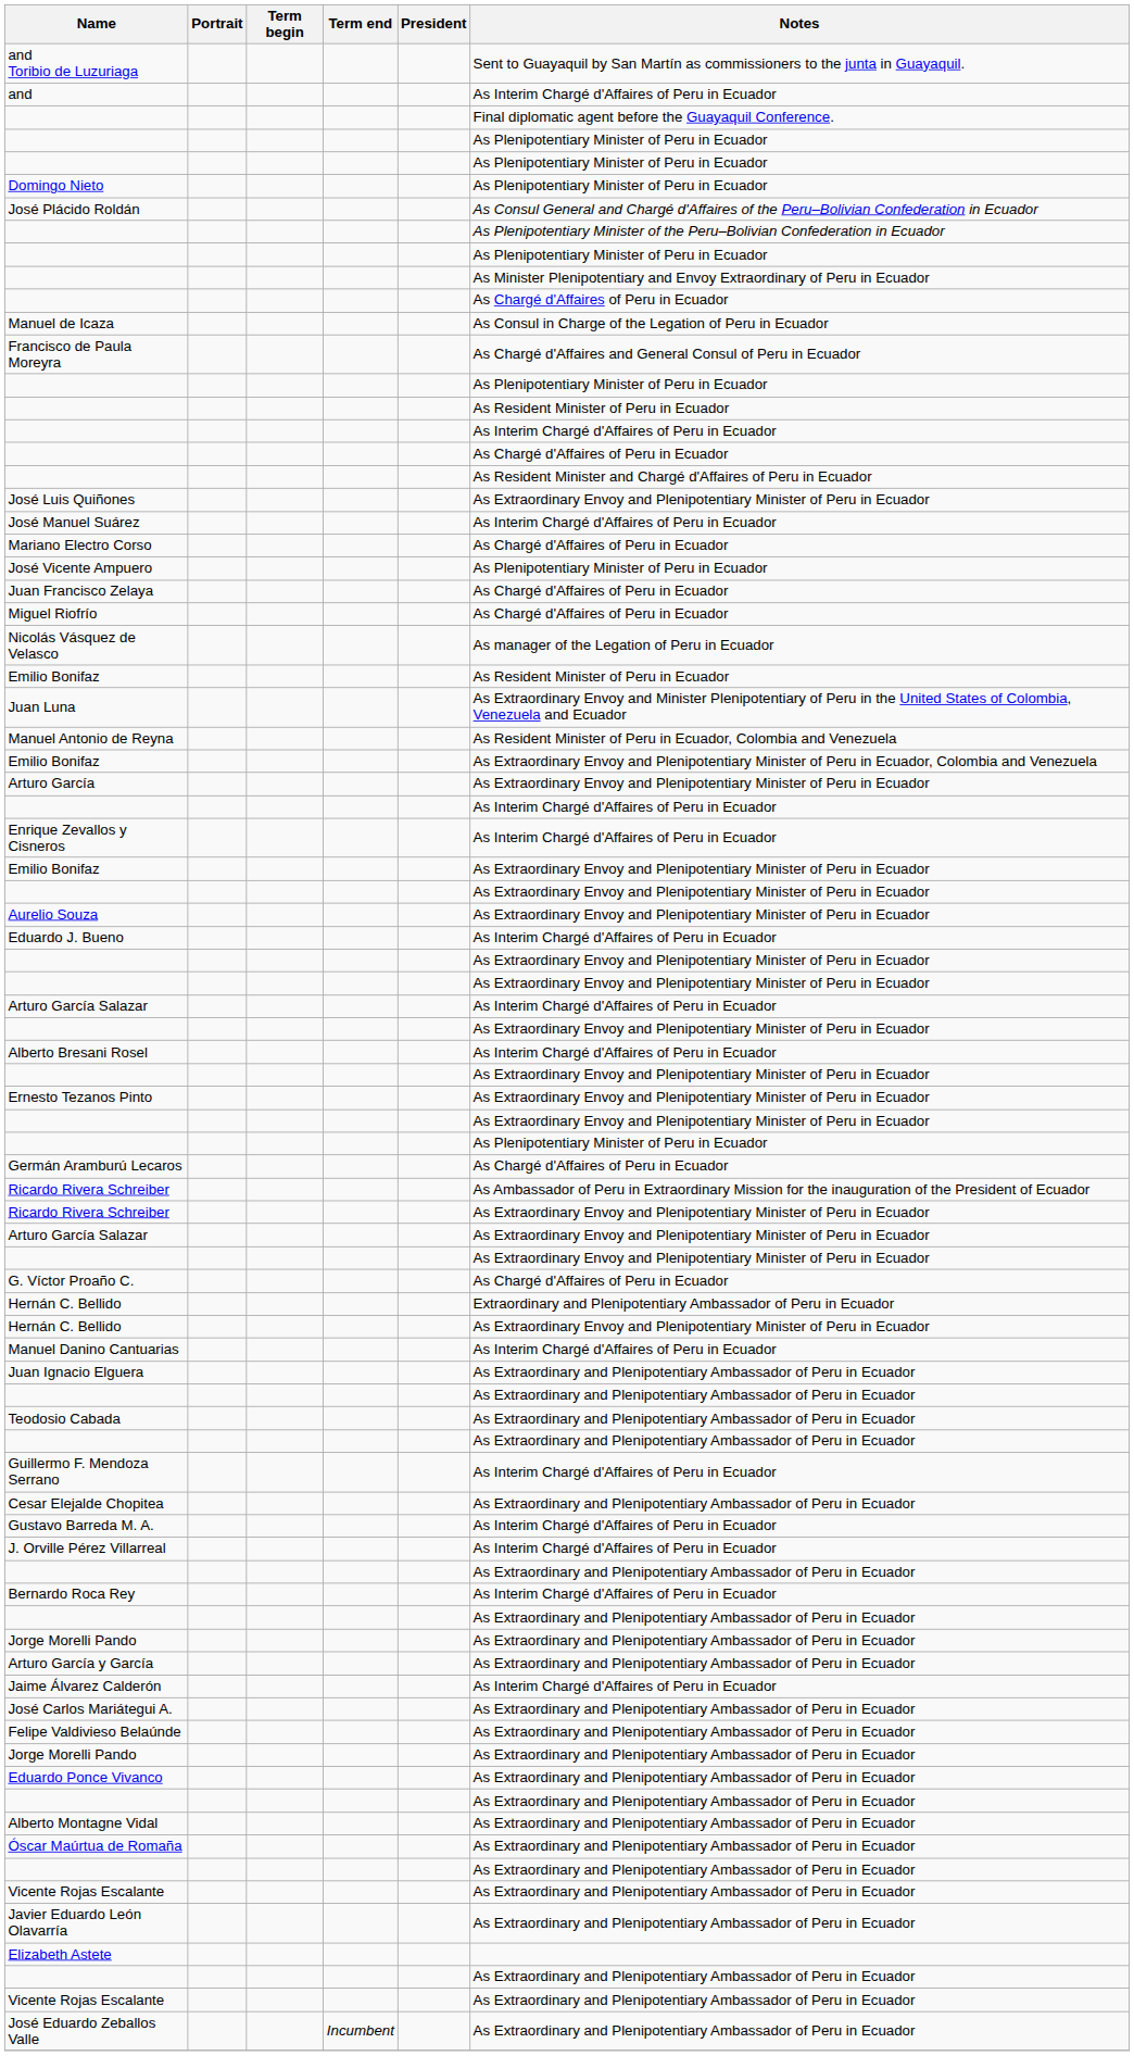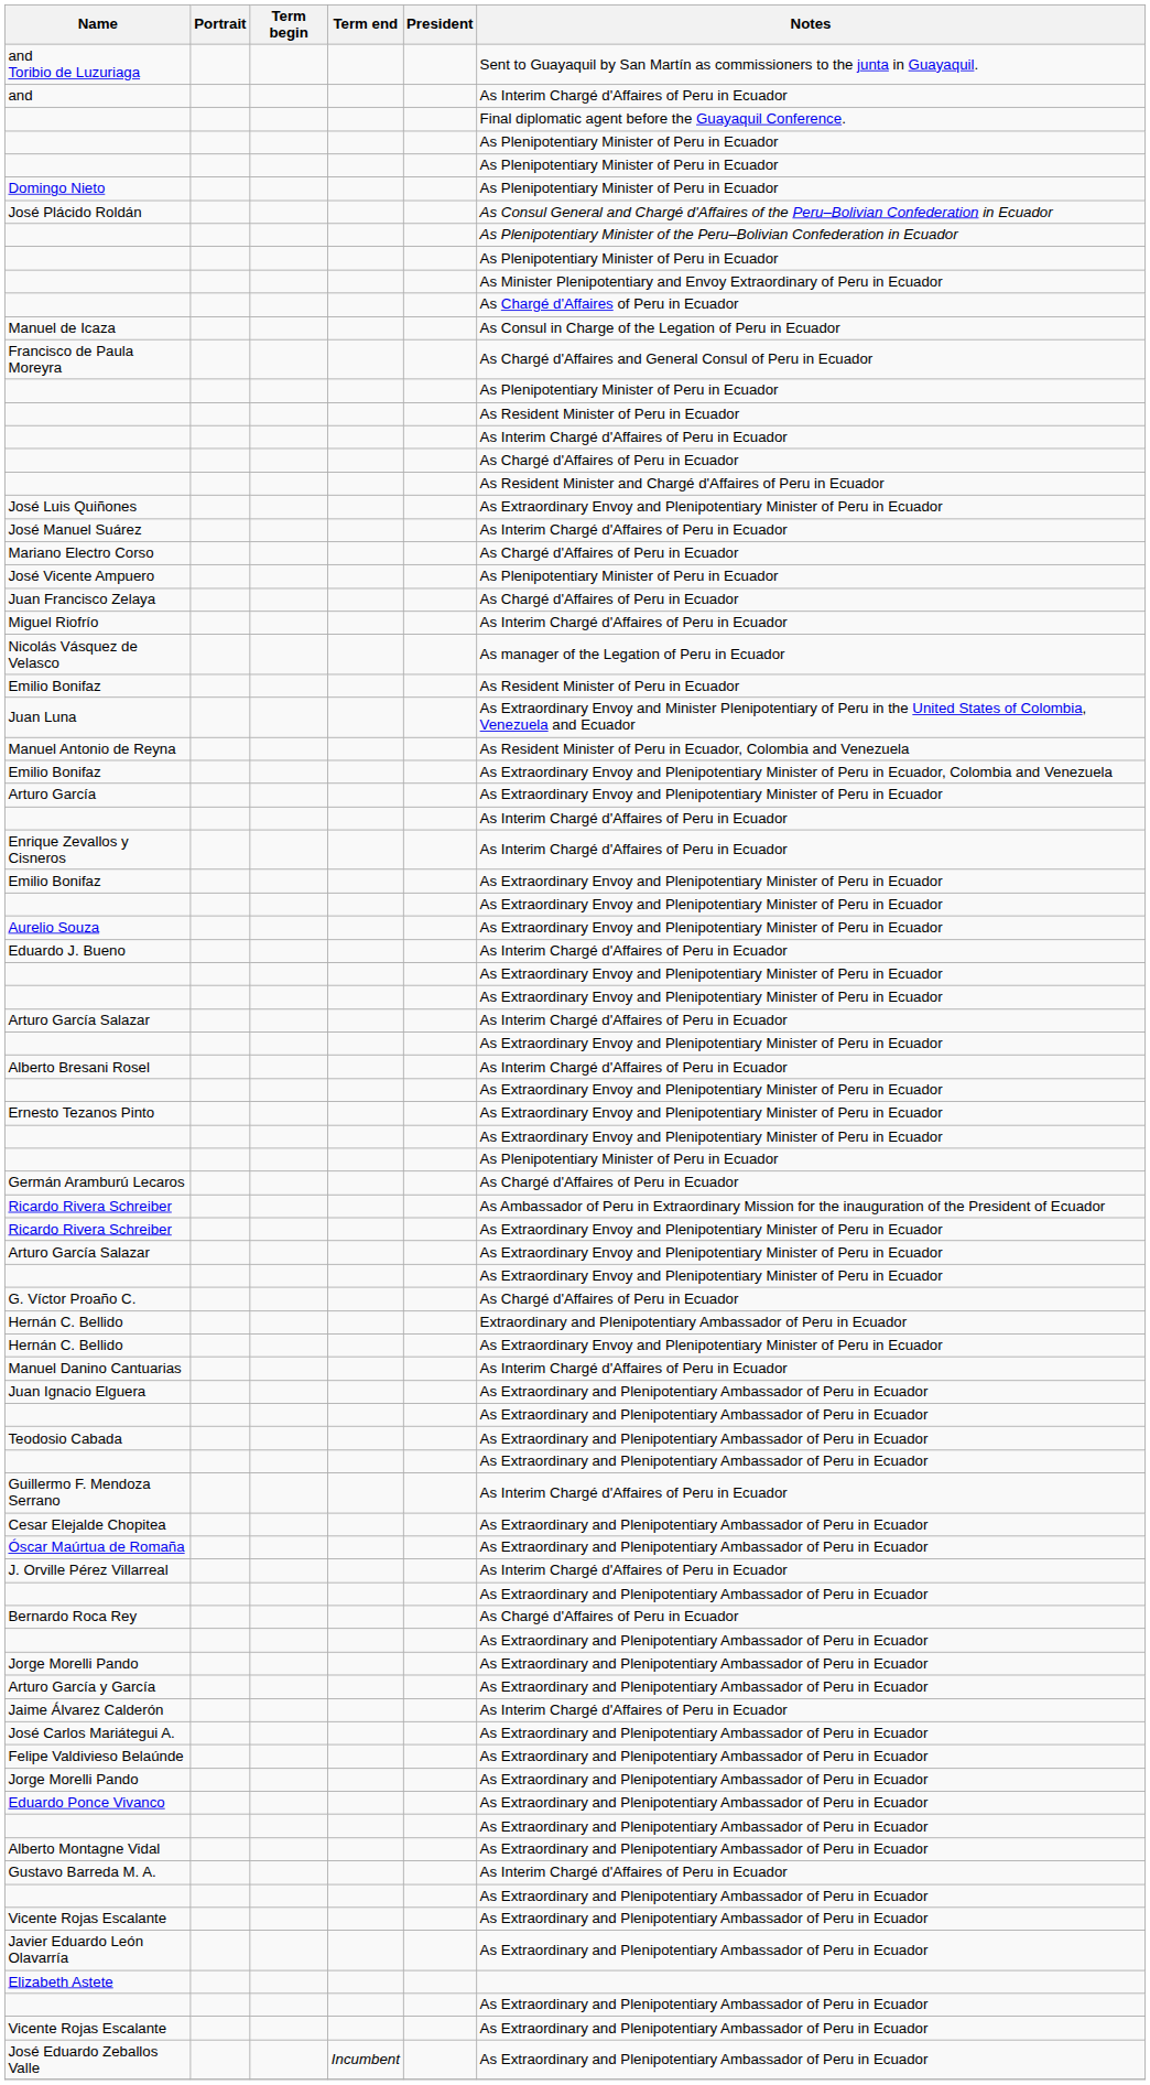Miguel Riofrío | Notes: As Chargé d'Affaires of Peru in Ecuador -> As Interim Chargé d'Affaires of Peru in Ecuador
rows swapped: Gustavo Barreda M. A. <-> Óscar Maúrtua de Romaña
Bernardo Roca Rey | Notes: As Interim Chargé d'Affaires of Peru in Ecuador -> As Chargé d'Affaires of Peru in Ecuador
